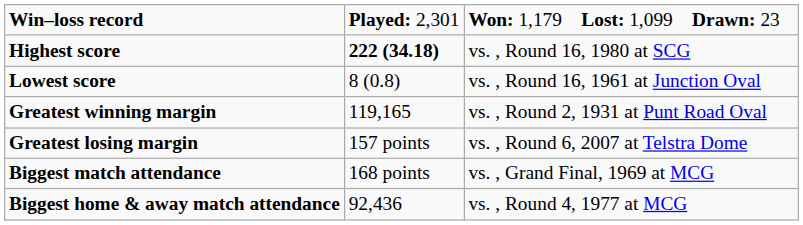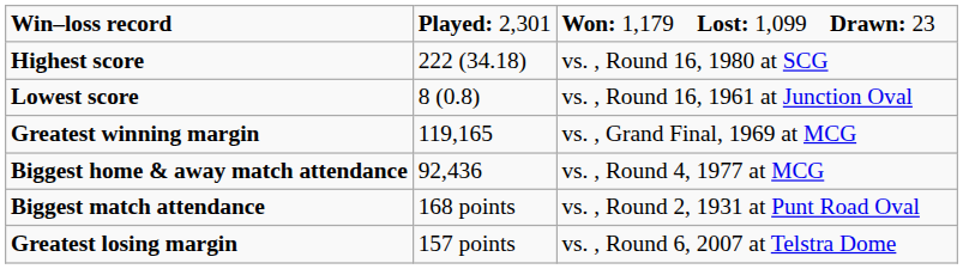Highest score | column 2: bold -> normal
Greatest winning margin | column 3: vs. , Round 2, 1931 at Punt Road Oval -> vs. , Grand Final, 1969 at MCG
rows swapped: Greatest losing margin <-> Biggest home & away match attendance
Biggest match attendance | column 3: vs. , Grand Final, 1969 at MCG -> vs. , Round 2, 1931 at Punt Road Oval
